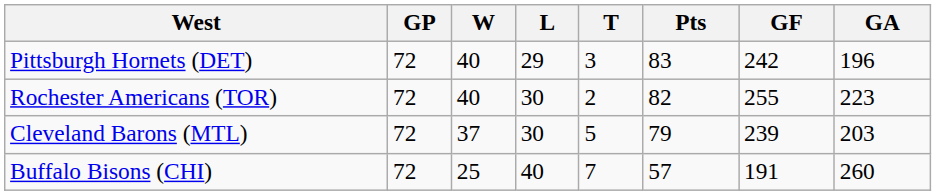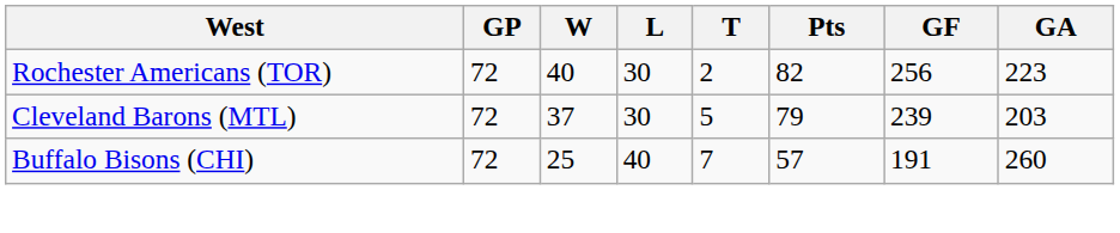- row: Pittsburgh Hornets (DET) | 72 | 40 | 29 | 3 | 83 | 242 | 196
Rochester Americans (TOR) | GF: 255 -> 256
